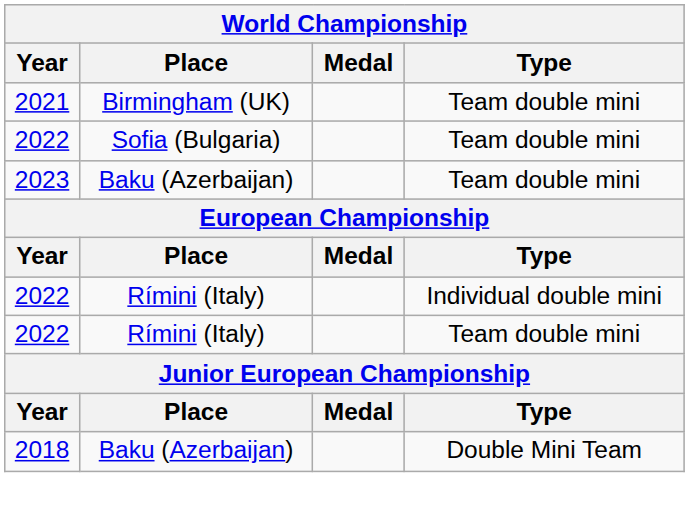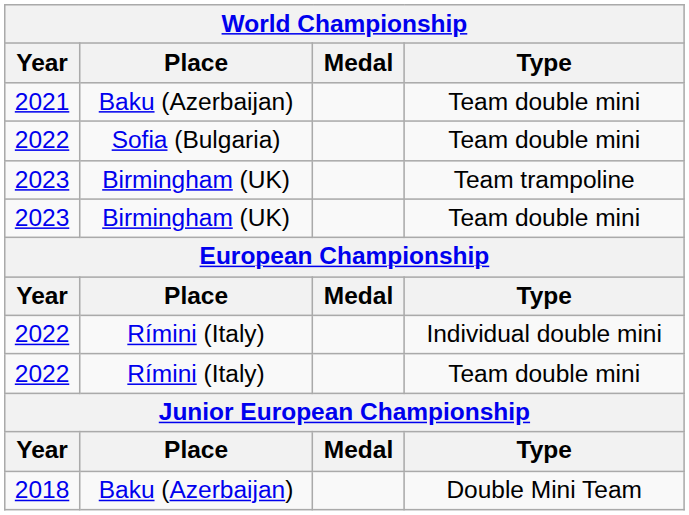2021 | Place: Birmingham (UK) -> Baku (Azerbaijan)
+ row: 2023 | Birmingham (UK) | Team trampoline
2023 / Team double mini | Place: Baku (Azerbaijan) -> Birmingham (UK)
